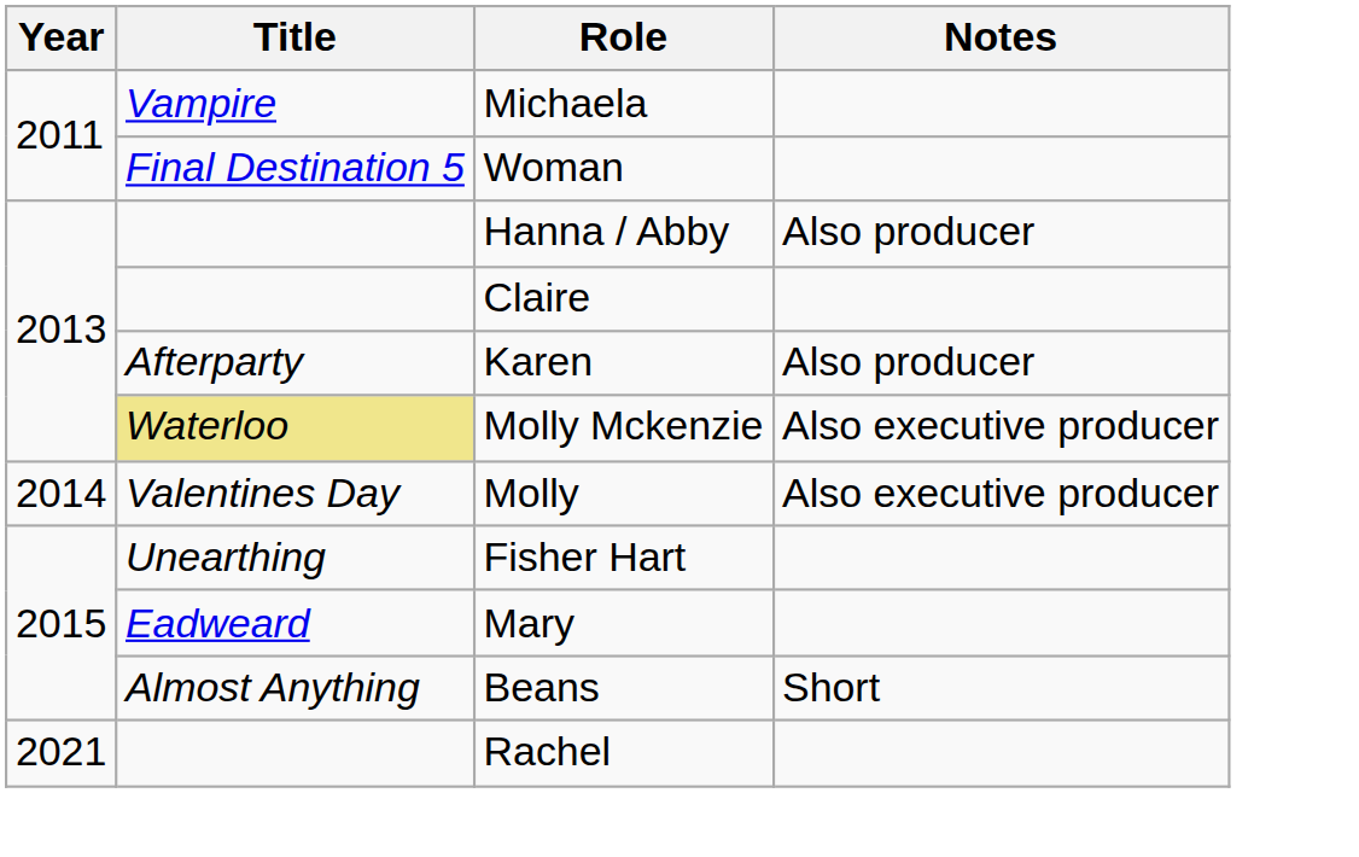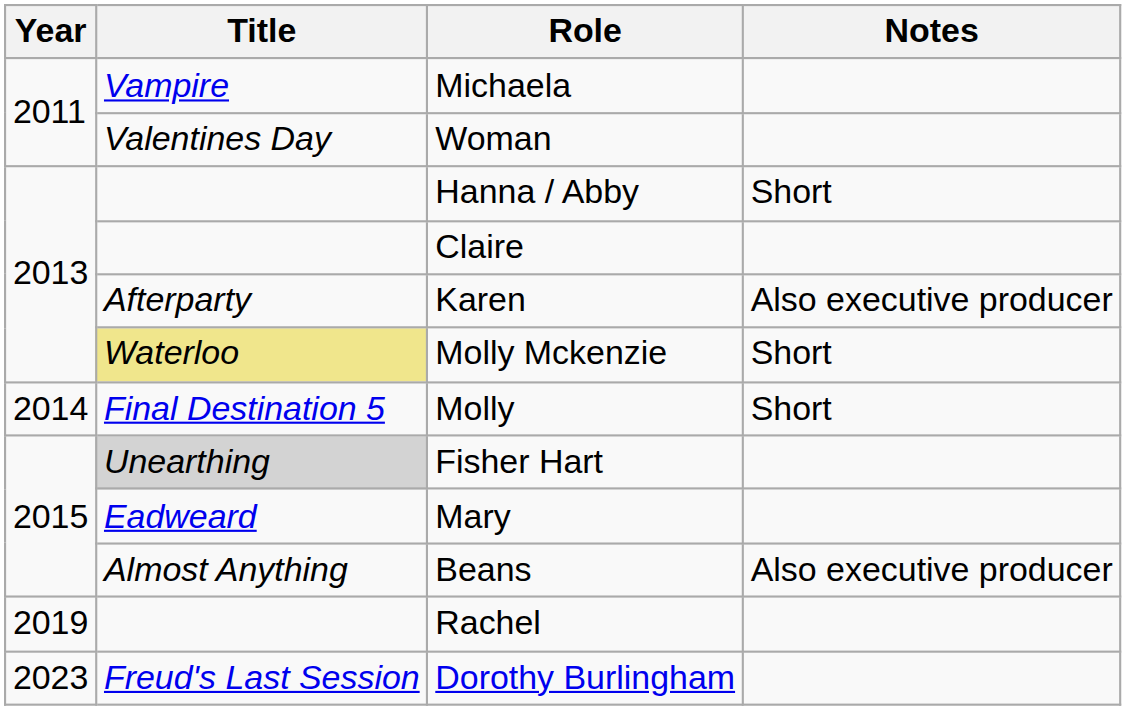Woman | Title: Final Destination 5 -> Valentines Day
Hanna / Abby | Notes: Also producer -> Short
Karen | Notes: Also producer -> Also executive producer
Molly Mckenzie | Notes: Also executive producer -> Short
Molly | Title: Valentines Day -> Final Destination 5
Molly | Notes: Also executive producer -> Short
Fisher Hart | Title: no background -> lightgrey background
Beans | Notes: Short -> Also executive producer
Rachel | Year: 2021 -> 2019
+ row: 2023 | Freud's Last Session | Dorothy Burlingham
